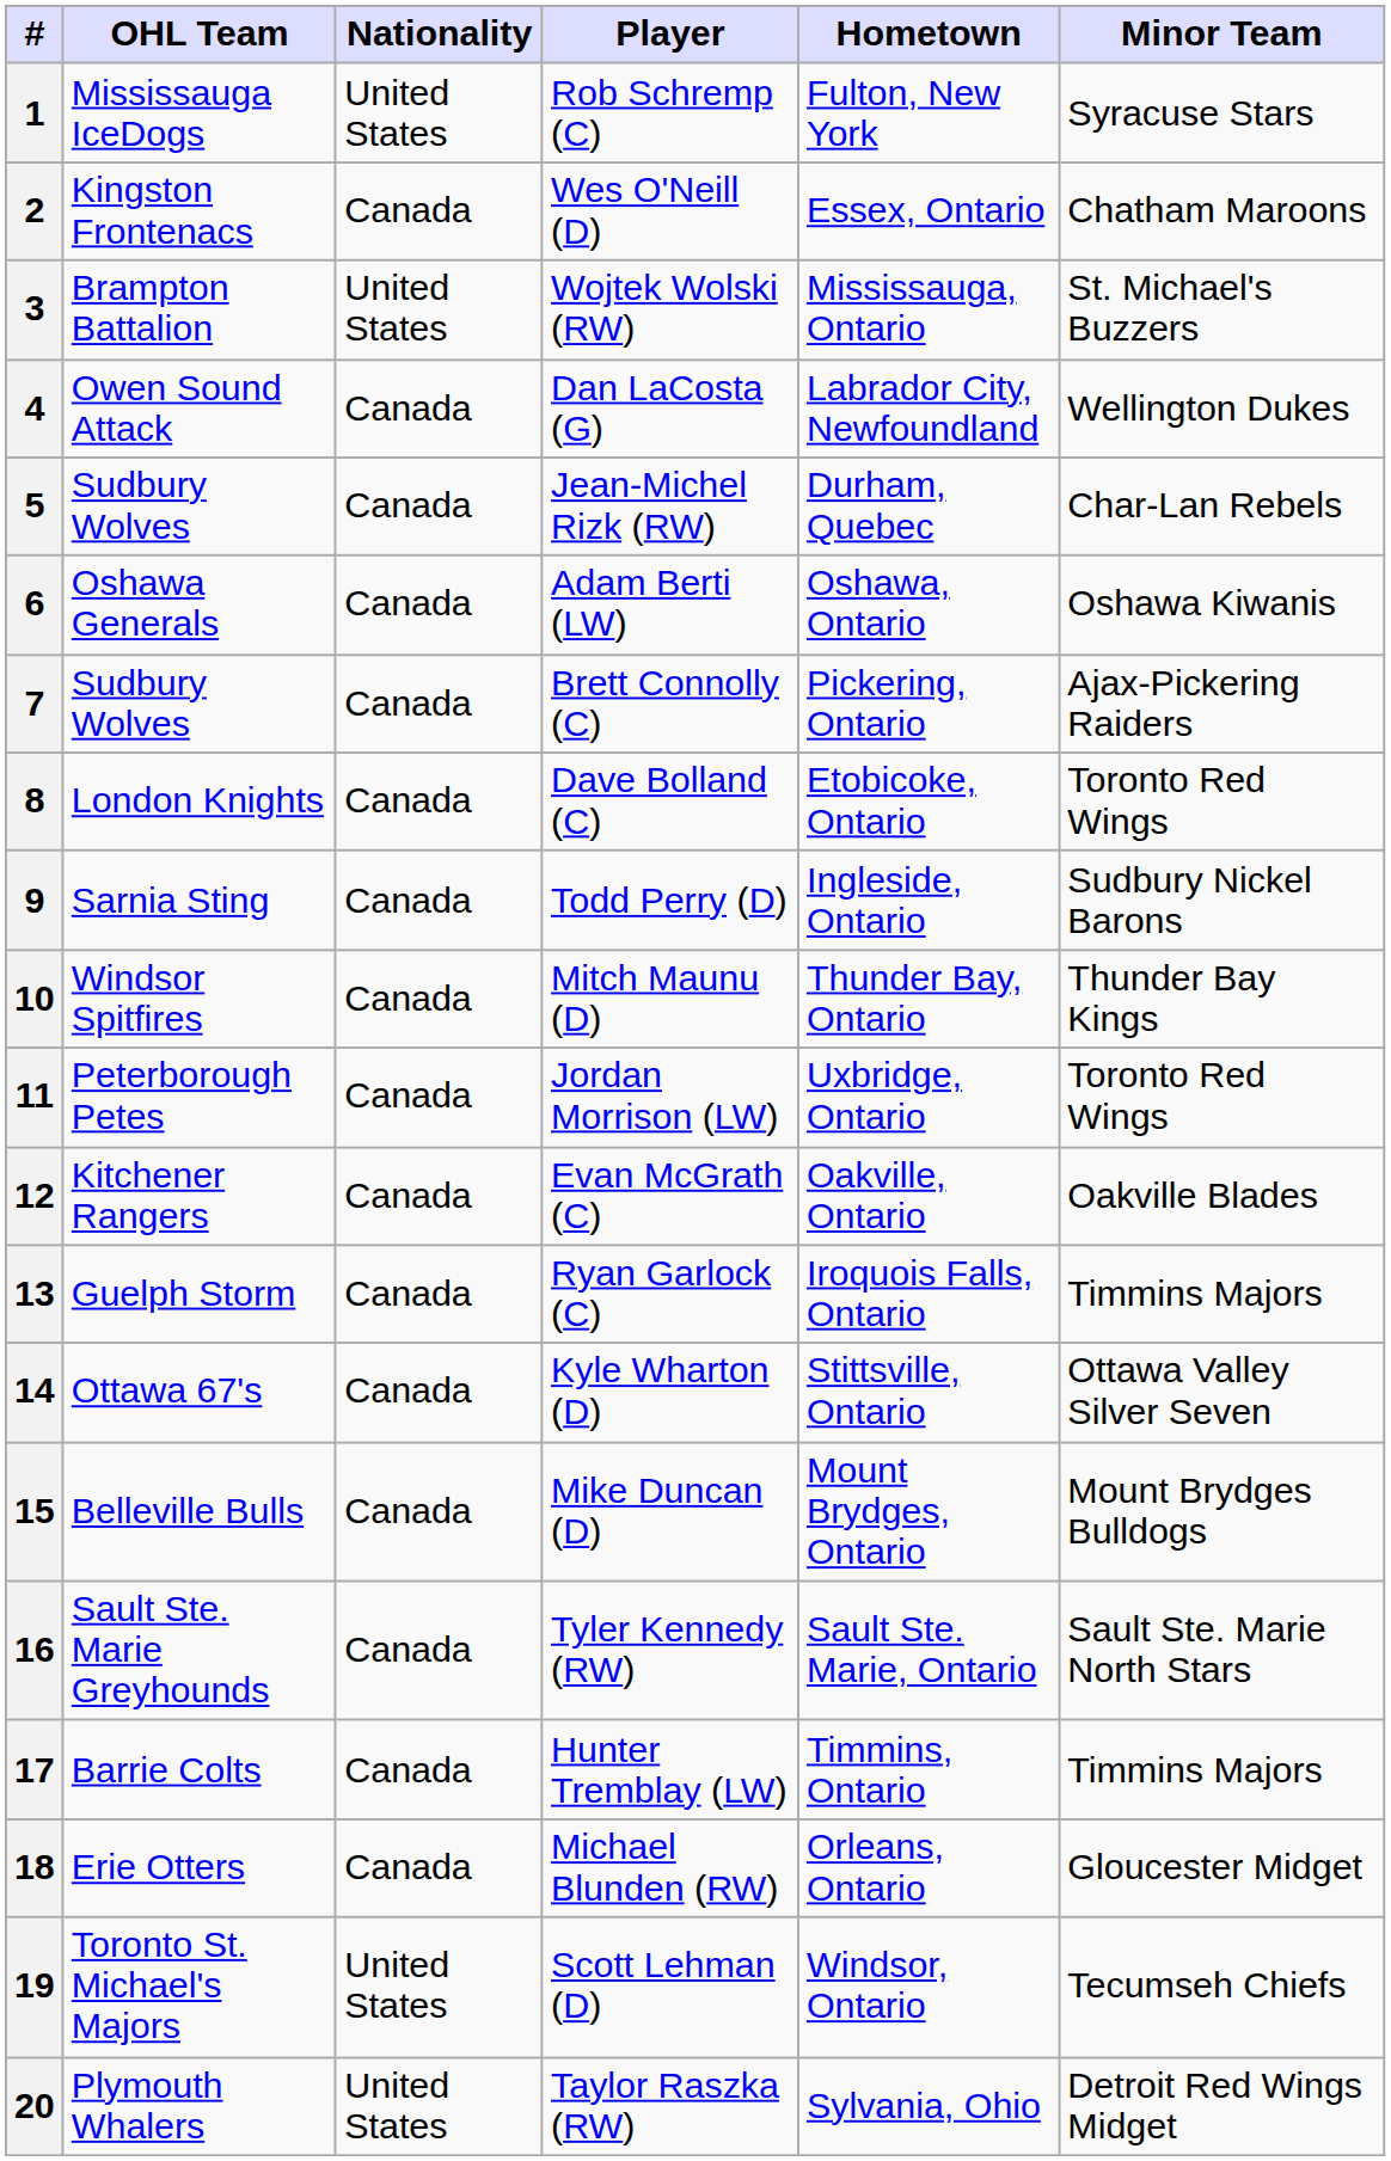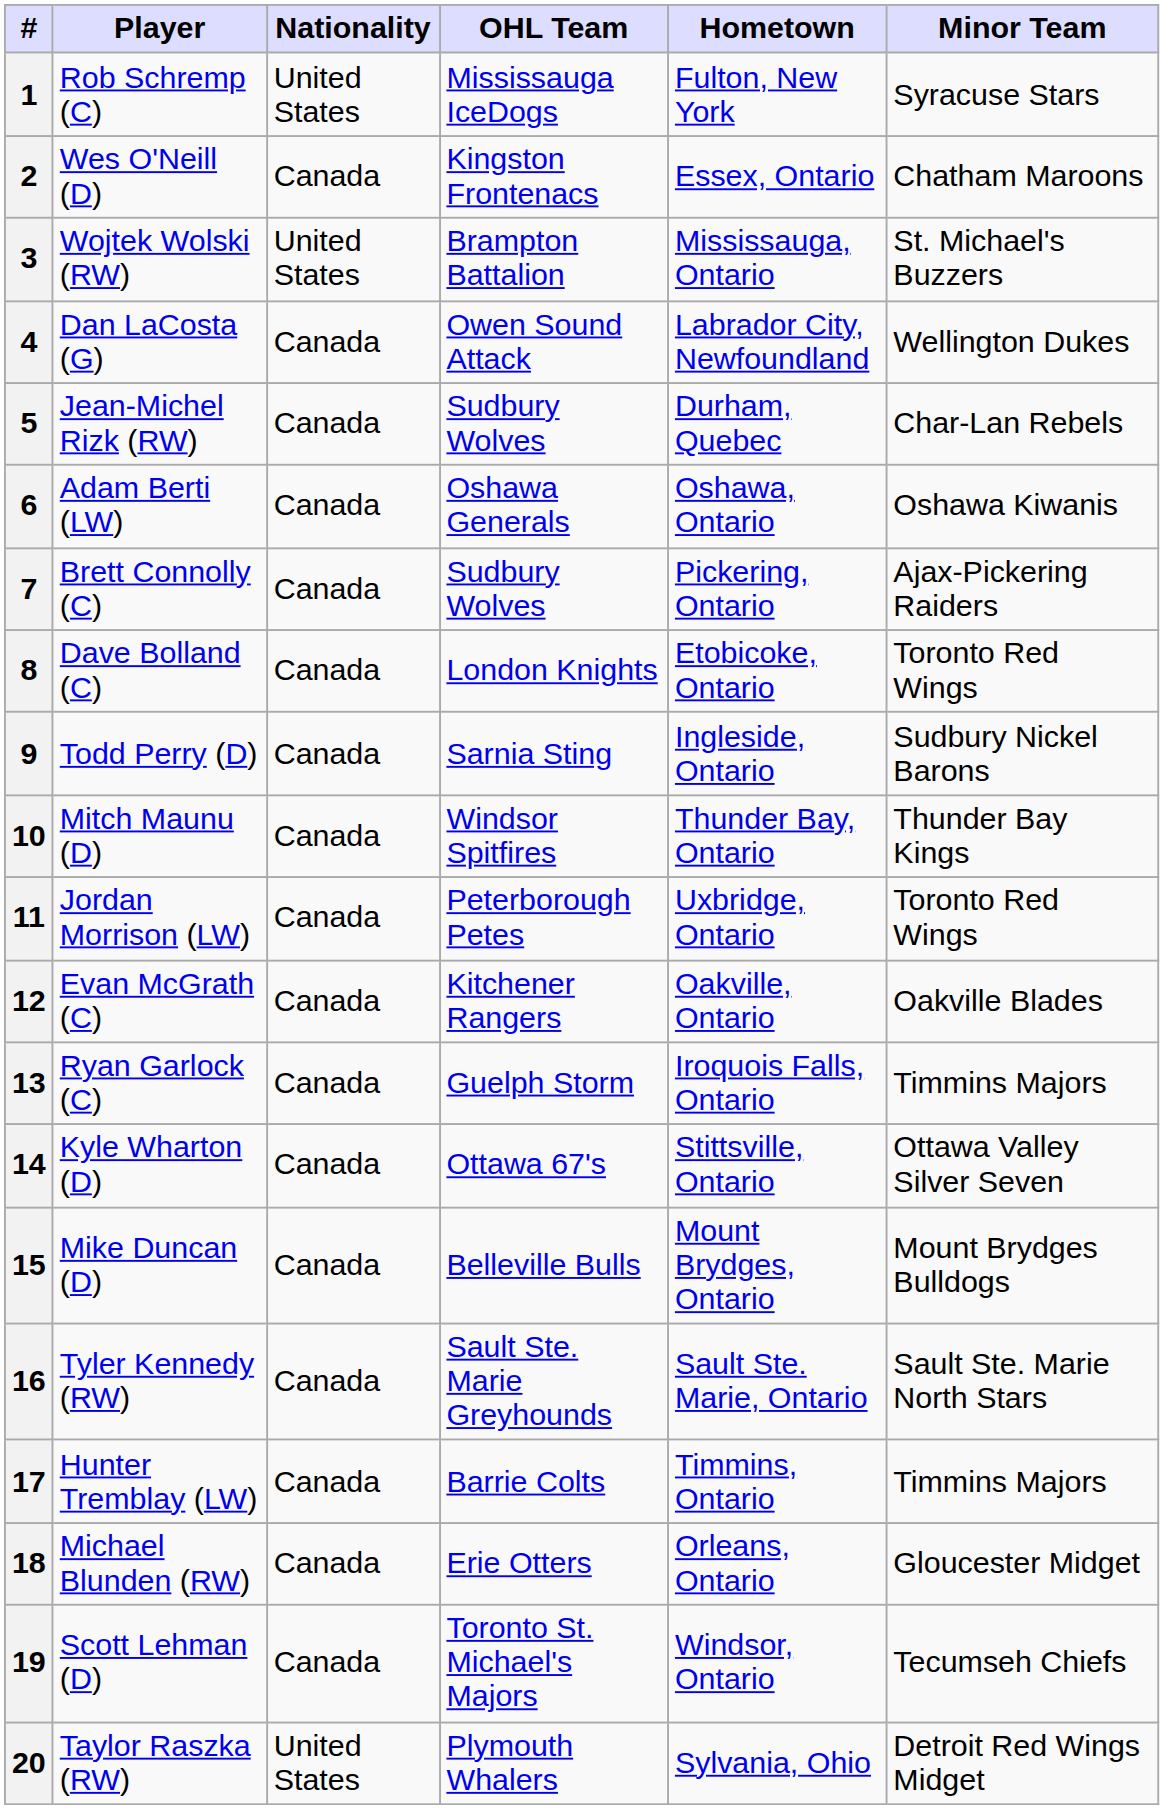columns swapped: Player <-> OHL Team
19 | Nationality: United States -> Canada
